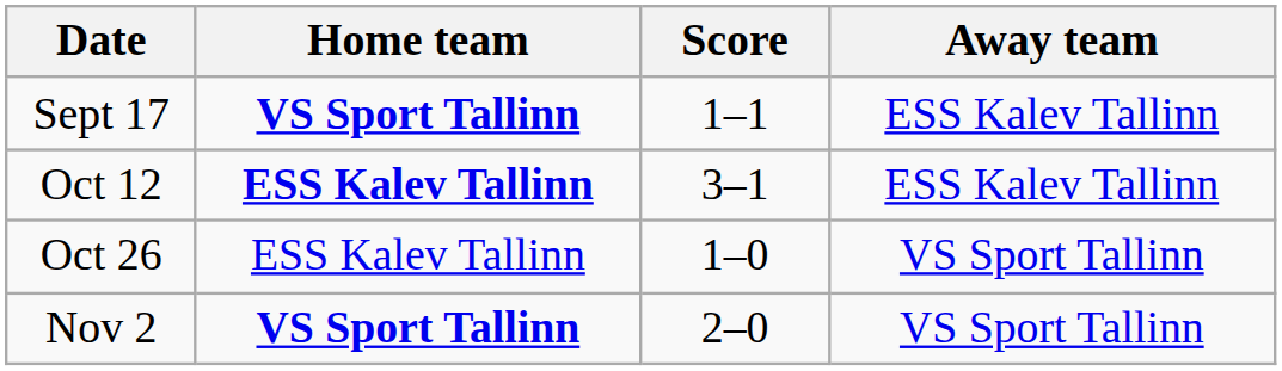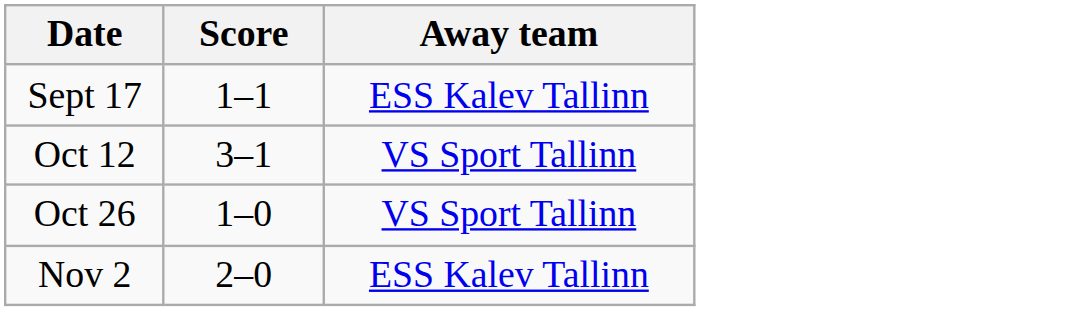- column: Home team | VS Sport Tallinn | ESS Kalev Tallinn | ESS Kalev Tallinn | VS Sport Tallinn
Oct 12 | Away team: ESS Kalev Tallinn -> VS Sport Tallinn
Nov 2 | Away team: VS Sport Tallinn -> ESS Kalev Tallinn
